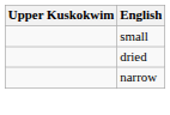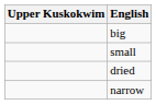+ row: big
